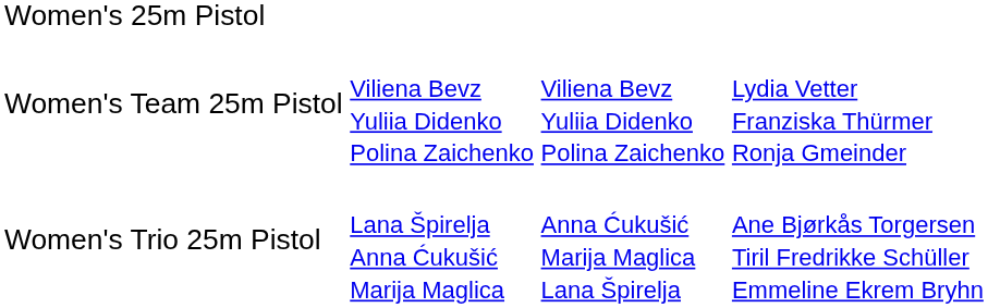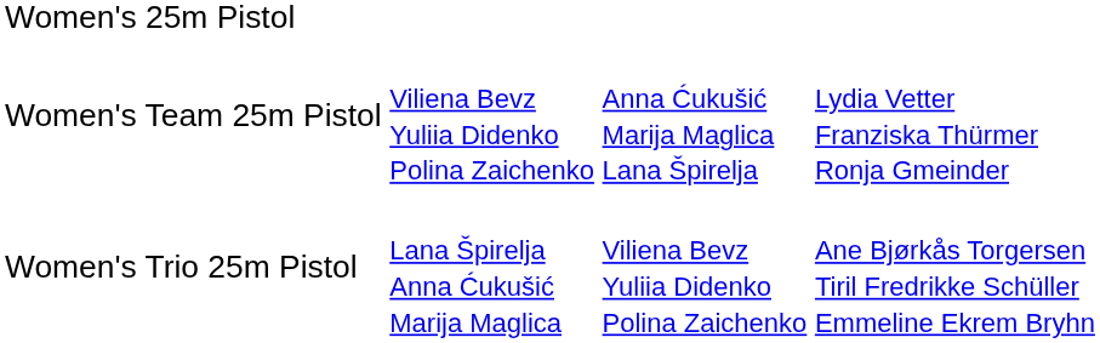Women's Team 25m Pistol | column 3: Viliena Bevz Yuliia Didenko Polina Zaichenko -> Anna Ćukušić Marija Maglica Lana Špirelja
Women's Trio 25m Pistol | column 3: Anna Ćukušić Marija Maglica Lana Špirelja -> Viliena Bevz Yuliia Didenko Polina Zaichenko
